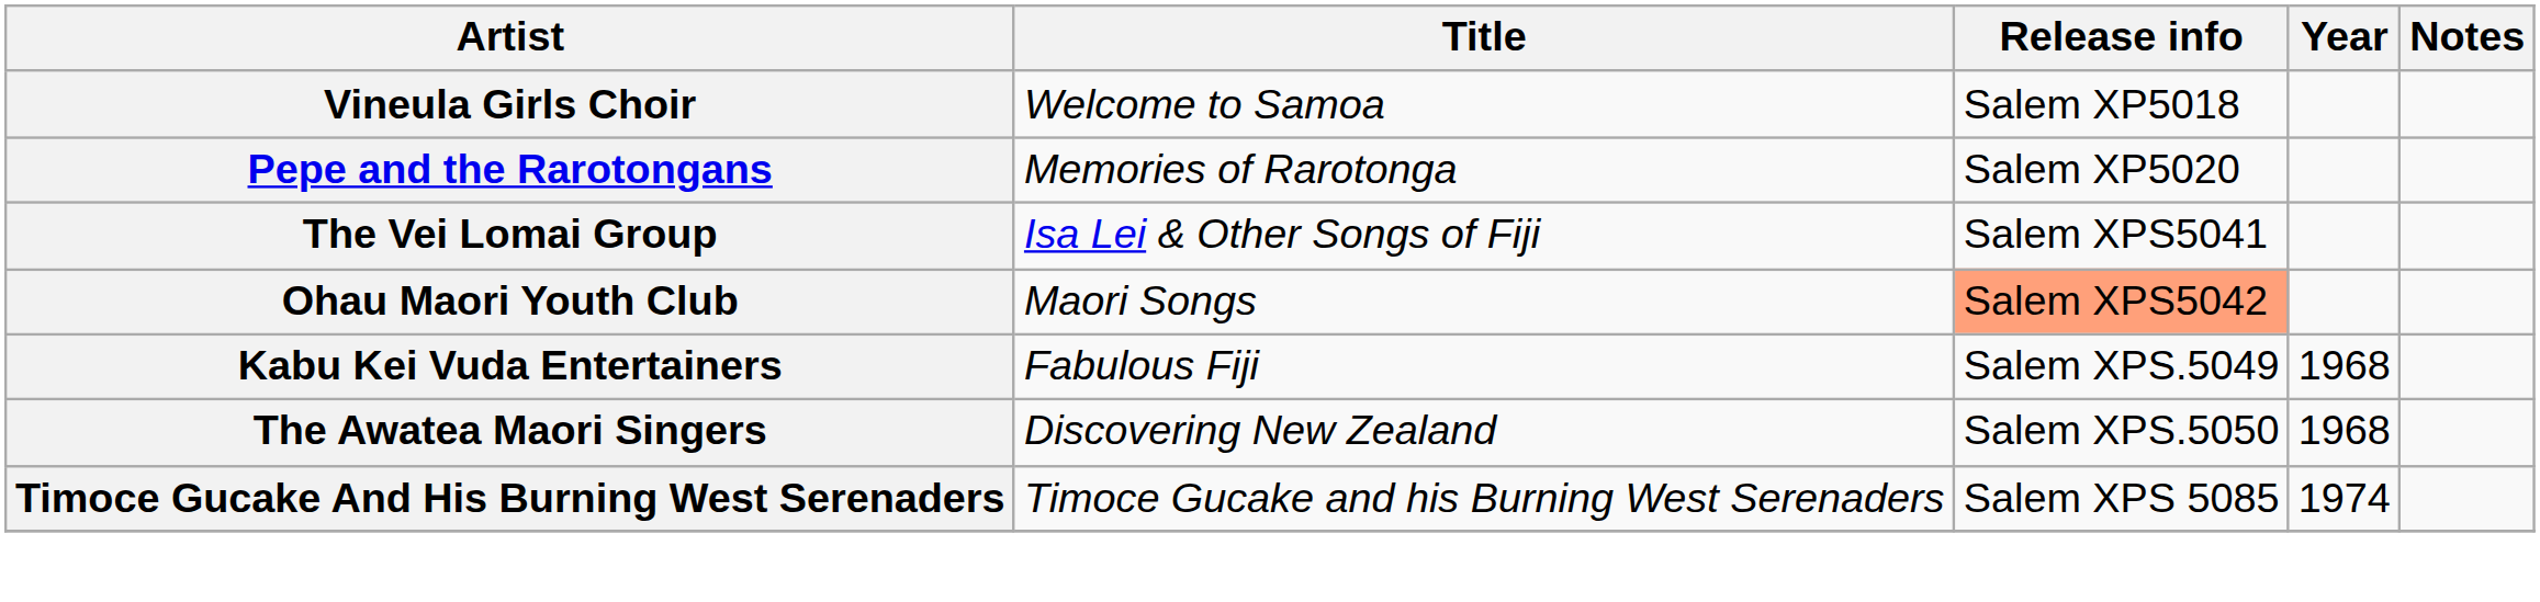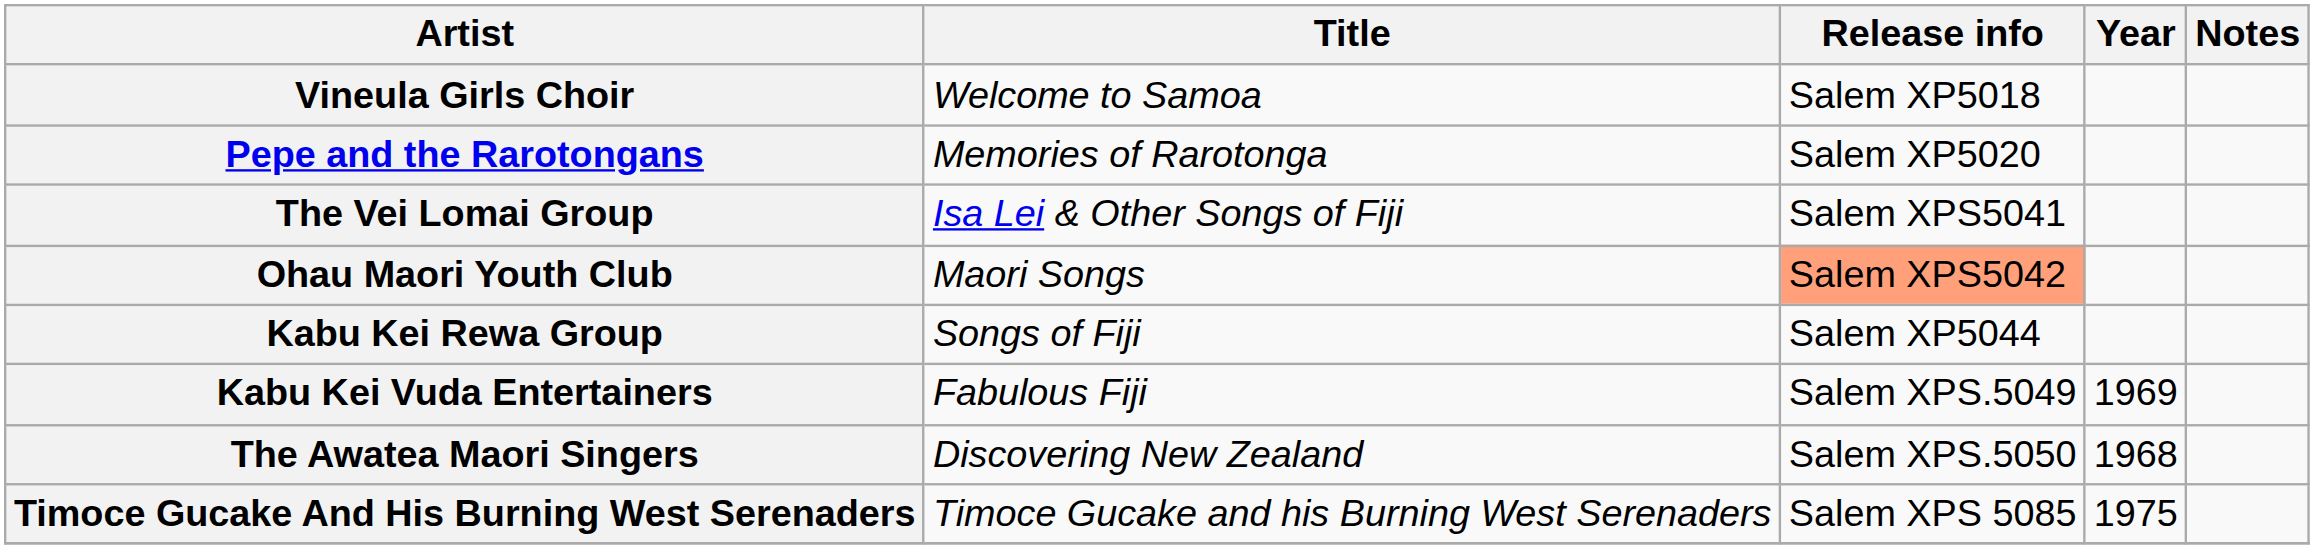+ row: Kabu Kei Rewa Group | Songs of Fiji | Salem XP5044
Kabu Kei Vuda Entertainers | Year: 1968 -> 1969
Timoce Gucake And His Burning West Serenaders | Year: 1974 -> 1975
